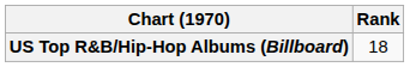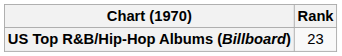US Top R&B/Hip-Hop Albums (Billboard) | Rank: 18 -> 23
